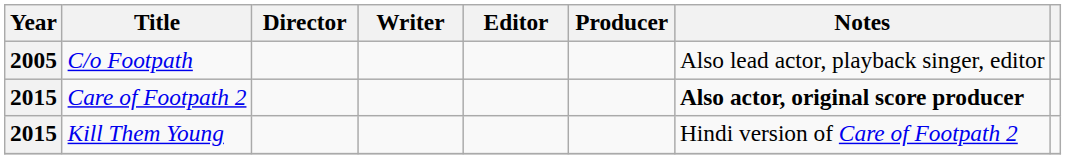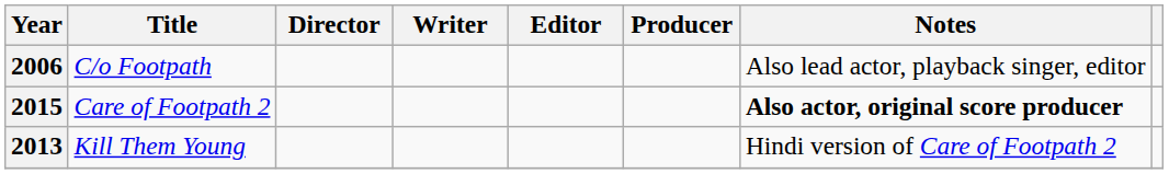C/o Footpath | Year: 2005 -> 2006
Kill Them Young | Year: 2015 -> 2013
